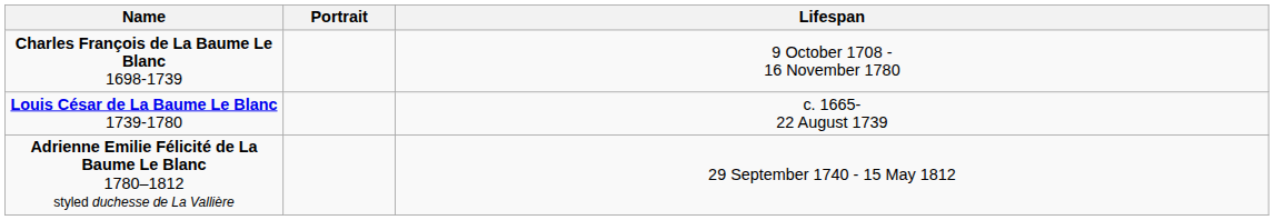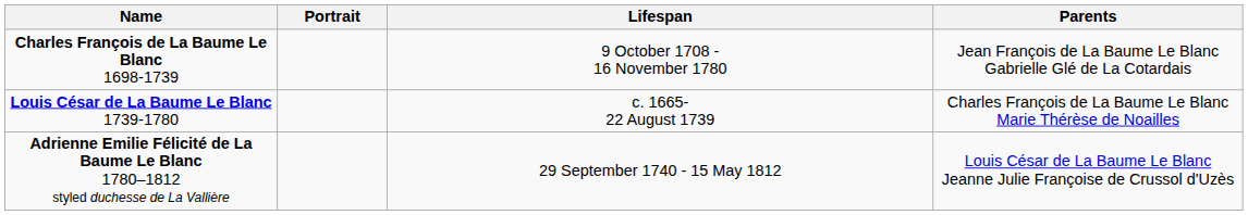+ column: Parents | Jean François de La Baume Le Blanc Gabrielle Glé de La Cotardais | Charles François de La Baume Le Blanc Marie Thérèse de Noailles | Louis César de La Baume Le Blanc Jeanne Julie Françoise de Crussol d'Uzès
